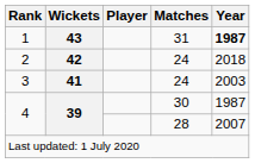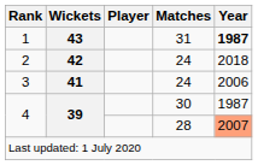3 | Year: 2003 -> 2006
4 / 28 | Year: no background -> lightsalmon background
